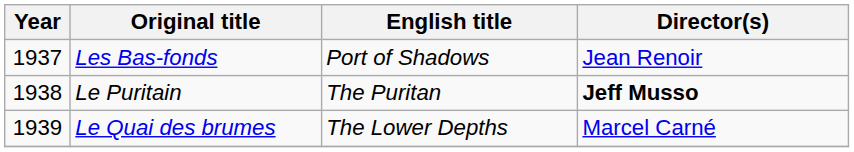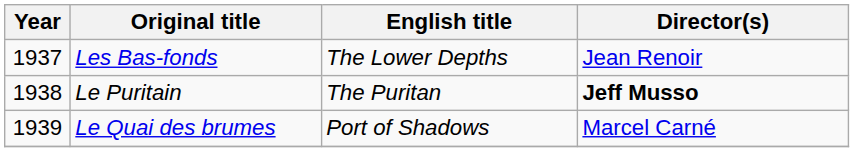Les Bas-fonds | English title: Port of Shadows -> The Lower Depths
Le Quai des brumes | English title: The Lower Depths -> Port of Shadows
